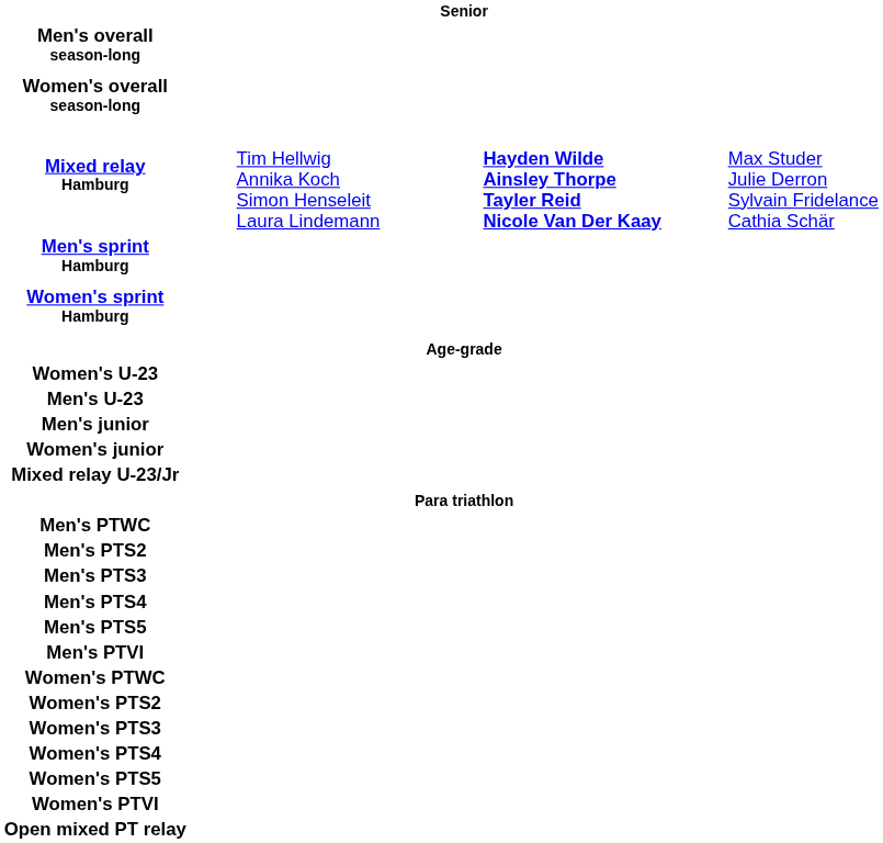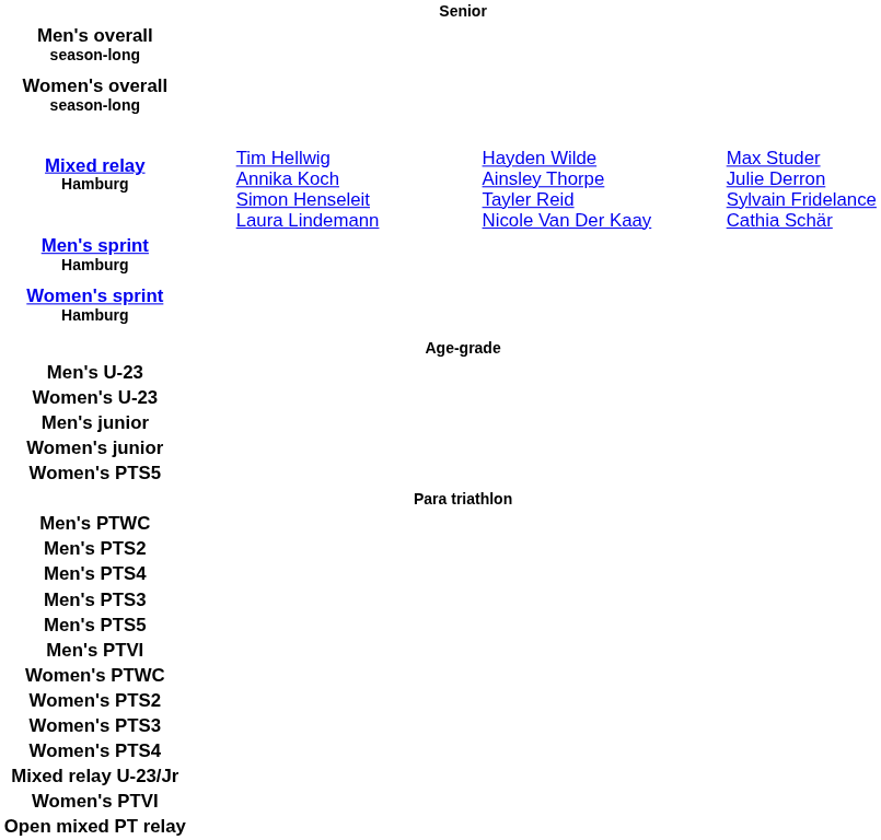Mixed relay Hamburg | column 3: bold -> normal
rows swapped: Men's U-23 <-> Women's U-23
rows swapped: Mixed relay U-23/Jr <-> Women's PTS5
rows swapped: Men's PTS3 <-> Men's PTS4
